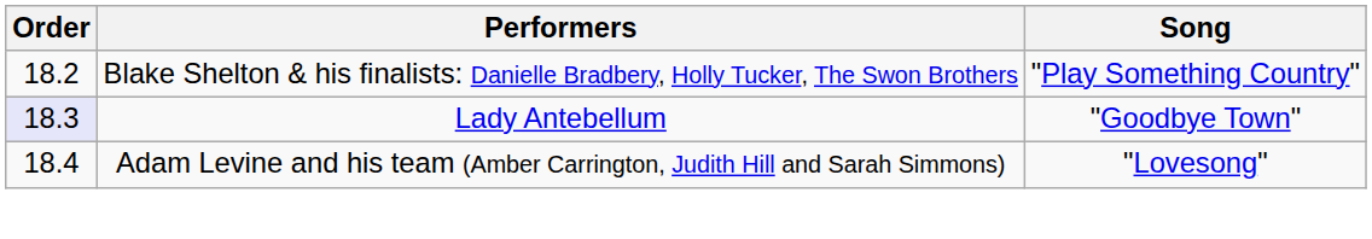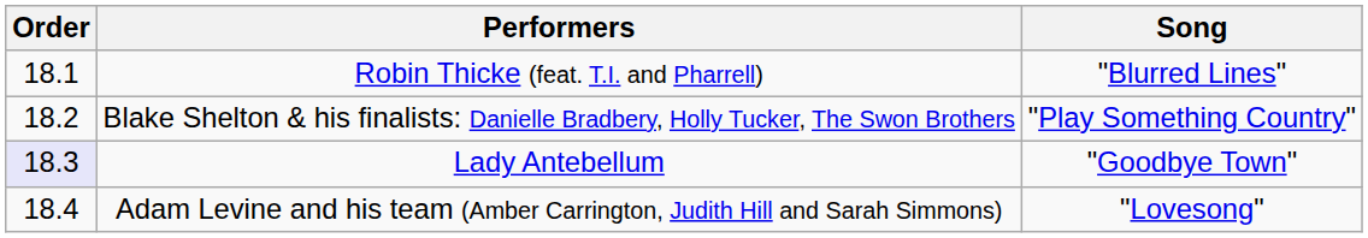+ row: 18.1 | Robin Thicke (feat. T.I. and Pharrell) | "Blurred Lines"
